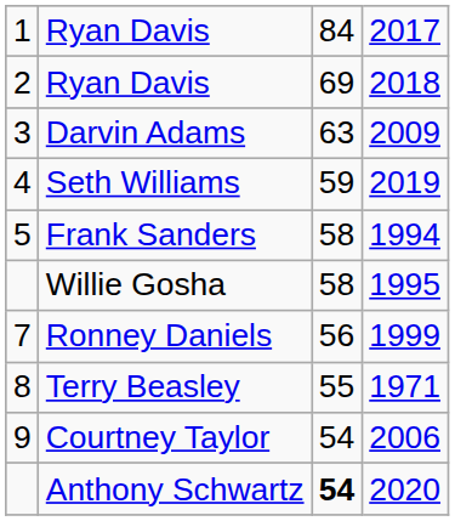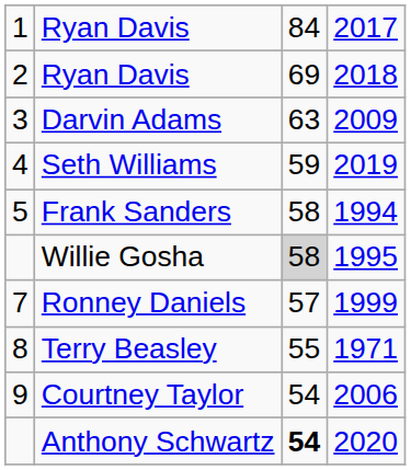Willie Gosha | column 3: no background -> lightgrey background
Ronney Daniels | column 3: 56 -> 57
